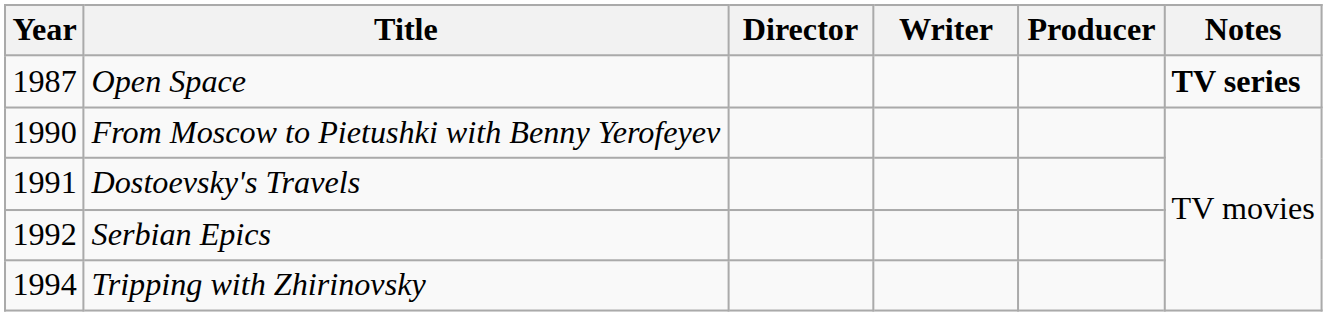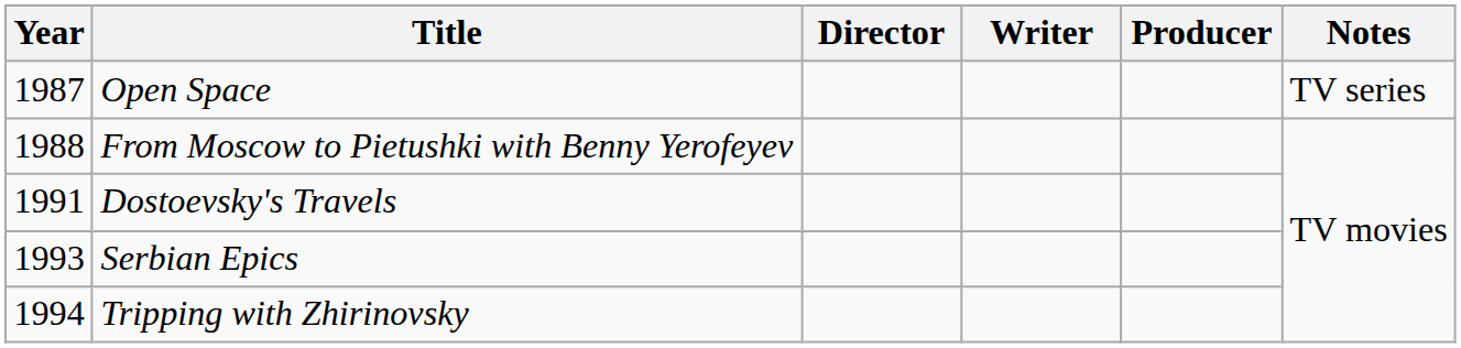Open Space | Notes: bold -> normal
From Moscow to Pietushki with Benny Yerofeyev | Year: 1990 -> 1988
Serbian Epics | Year: 1992 -> 1993
